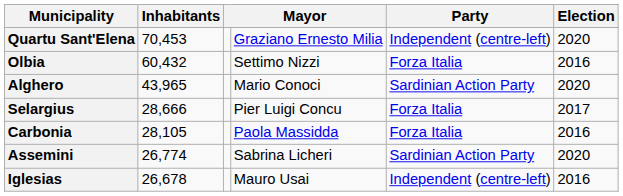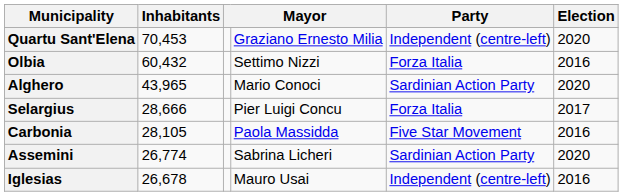Carbonia | Party: Forza Italia -> Five Star Movement
